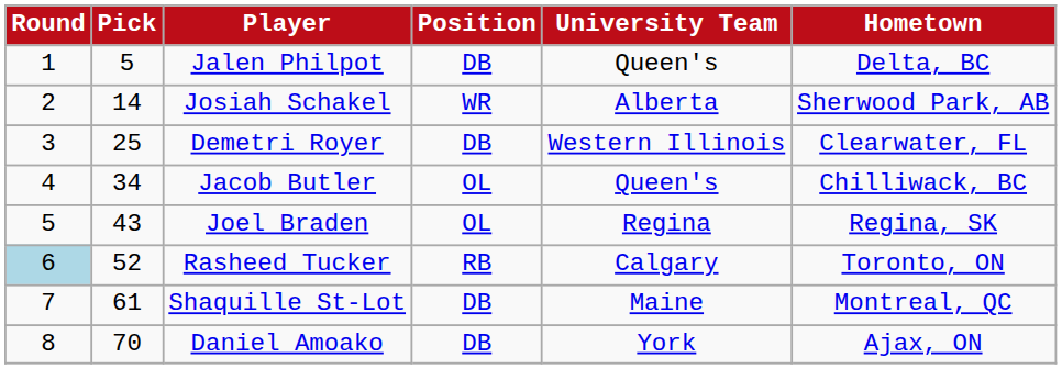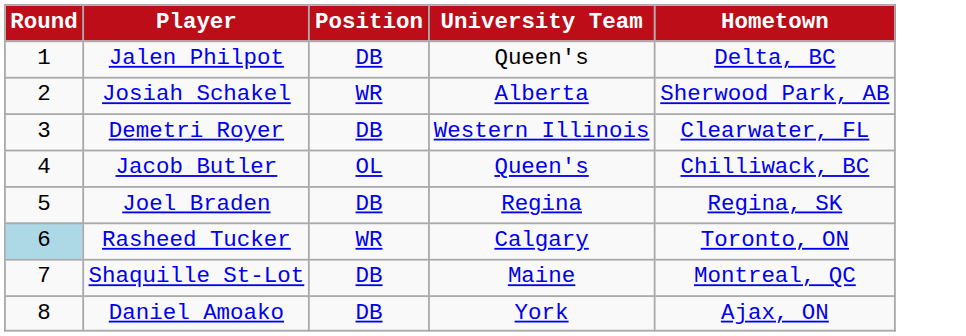- column: Pick | 5 | 14 | 25 | 34 | 43 | 52 | 61 | 70
Joel Braden | Position: OL -> DB
Rasheed Tucker | Position: RB -> WR
